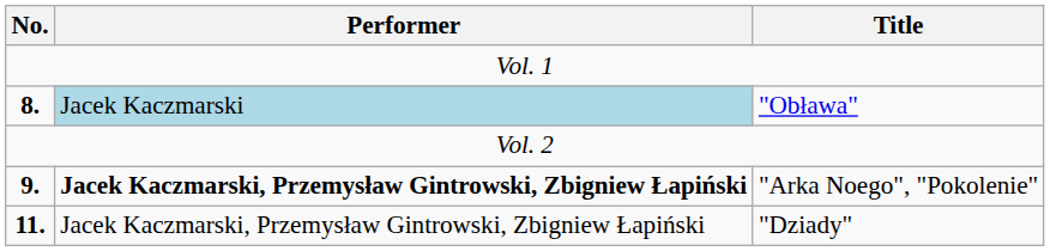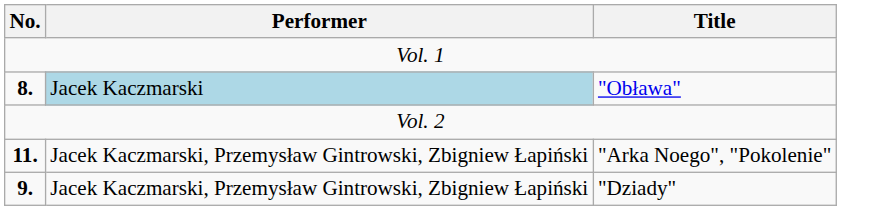"Arka Noego", "Pokolenie" | No.: 9. -> 11.
"Arka Noego", "Pokolenie" | Performer: bold -> normal
"Dziady" | No.: 11. -> 9.
